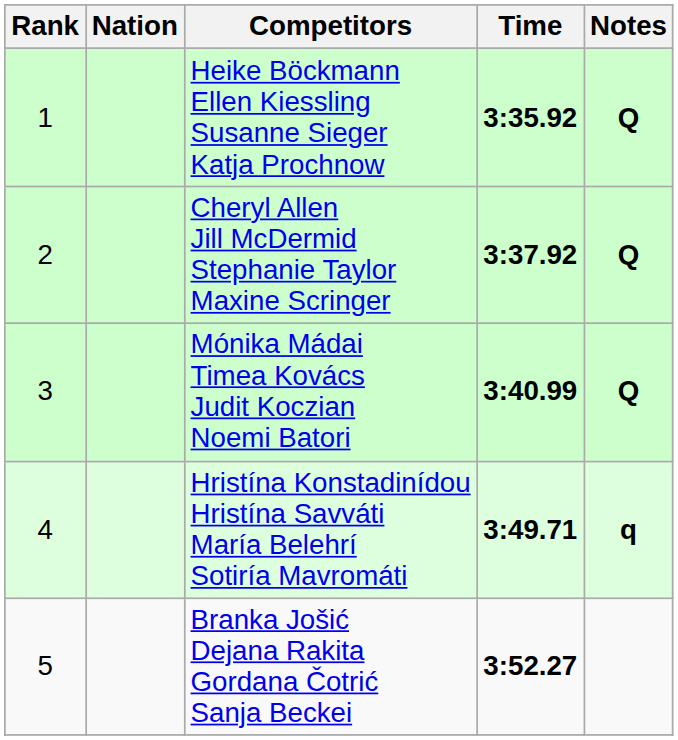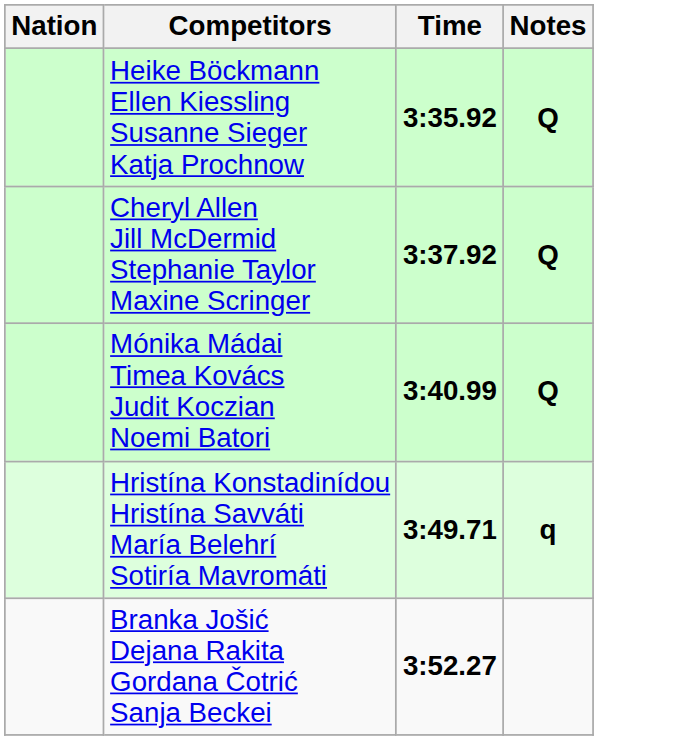- column: Rank | 1 | 2 | 3 | 4 | 5
